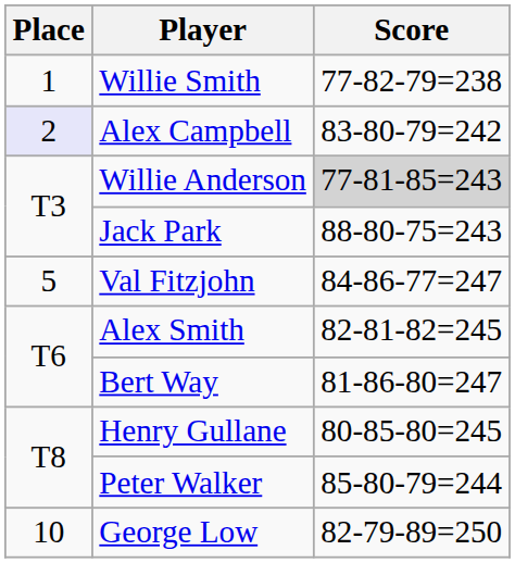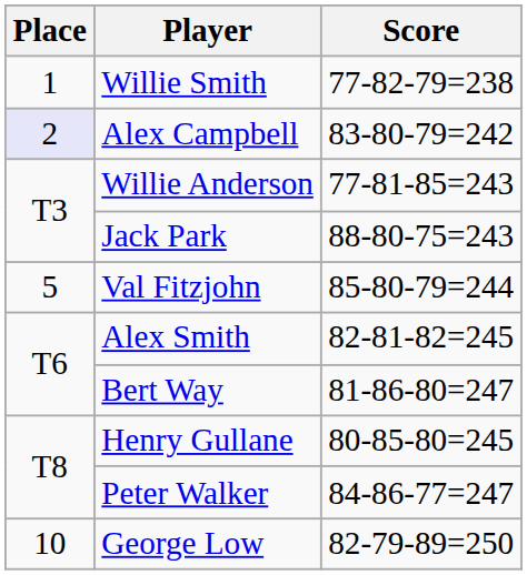Willie Anderson | Score: lightgrey background -> no background
Val Fitzjohn | Score: 84-86-77=247 -> 85-80-79=244
Peter Walker | Score: 85-80-79=244 -> 84-86-77=247
